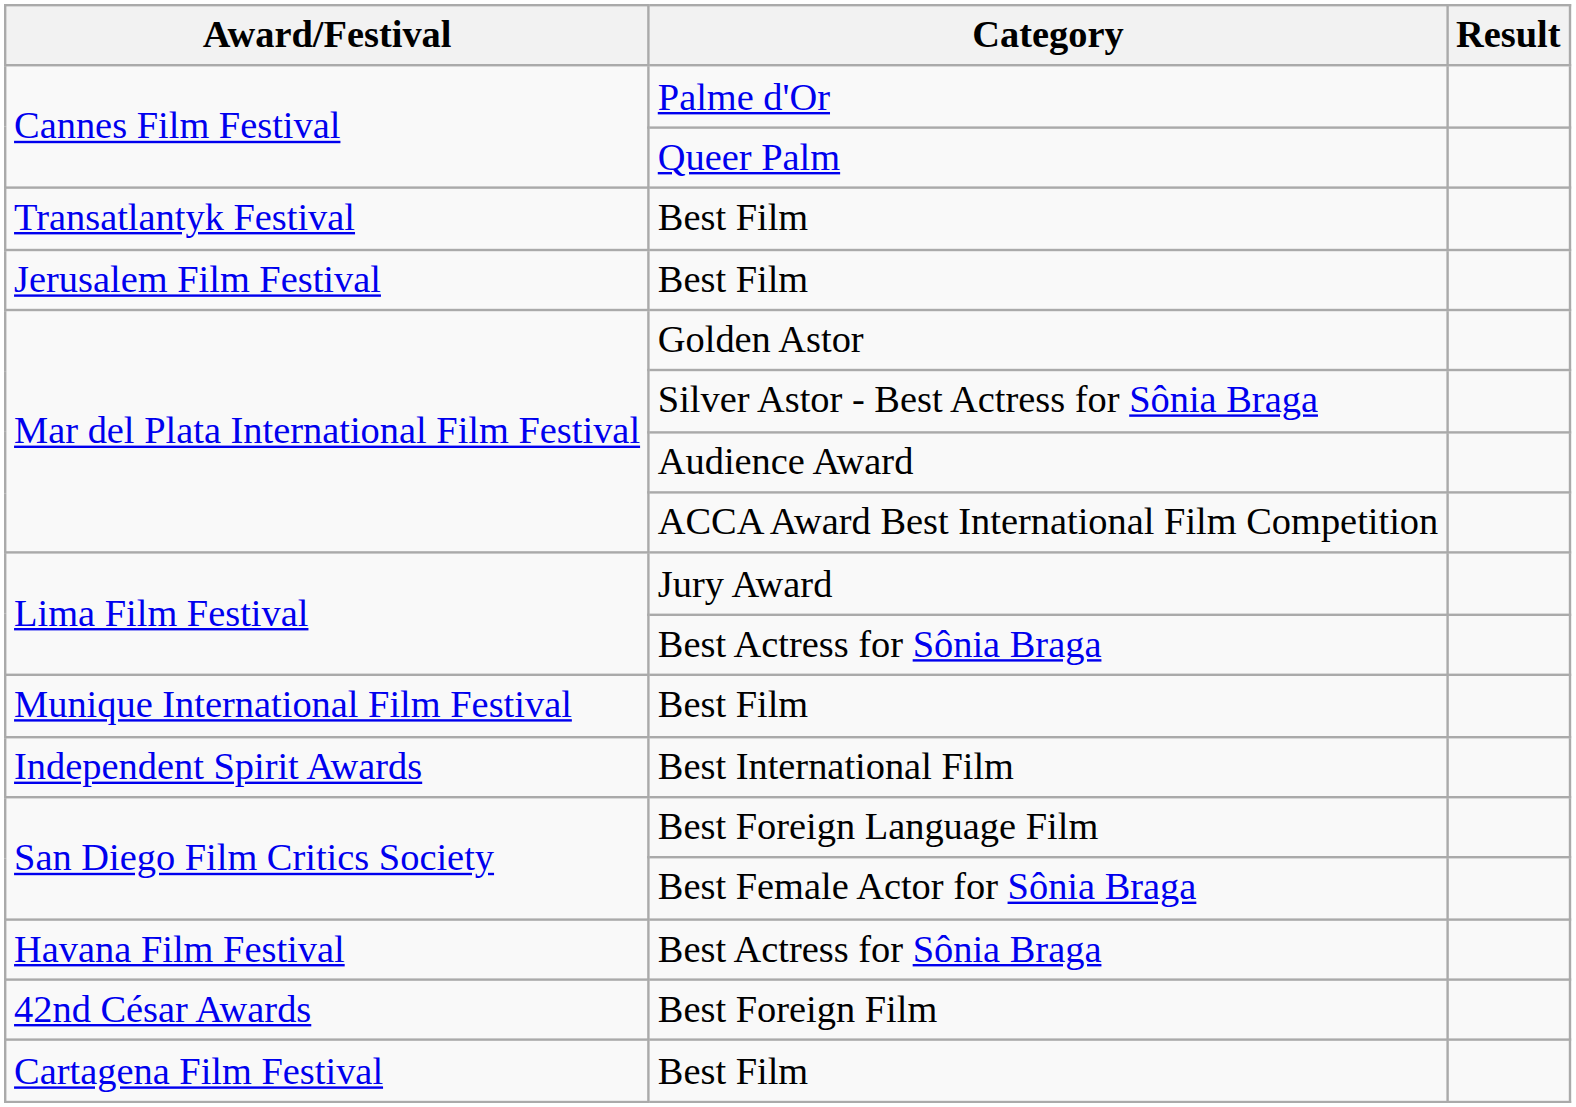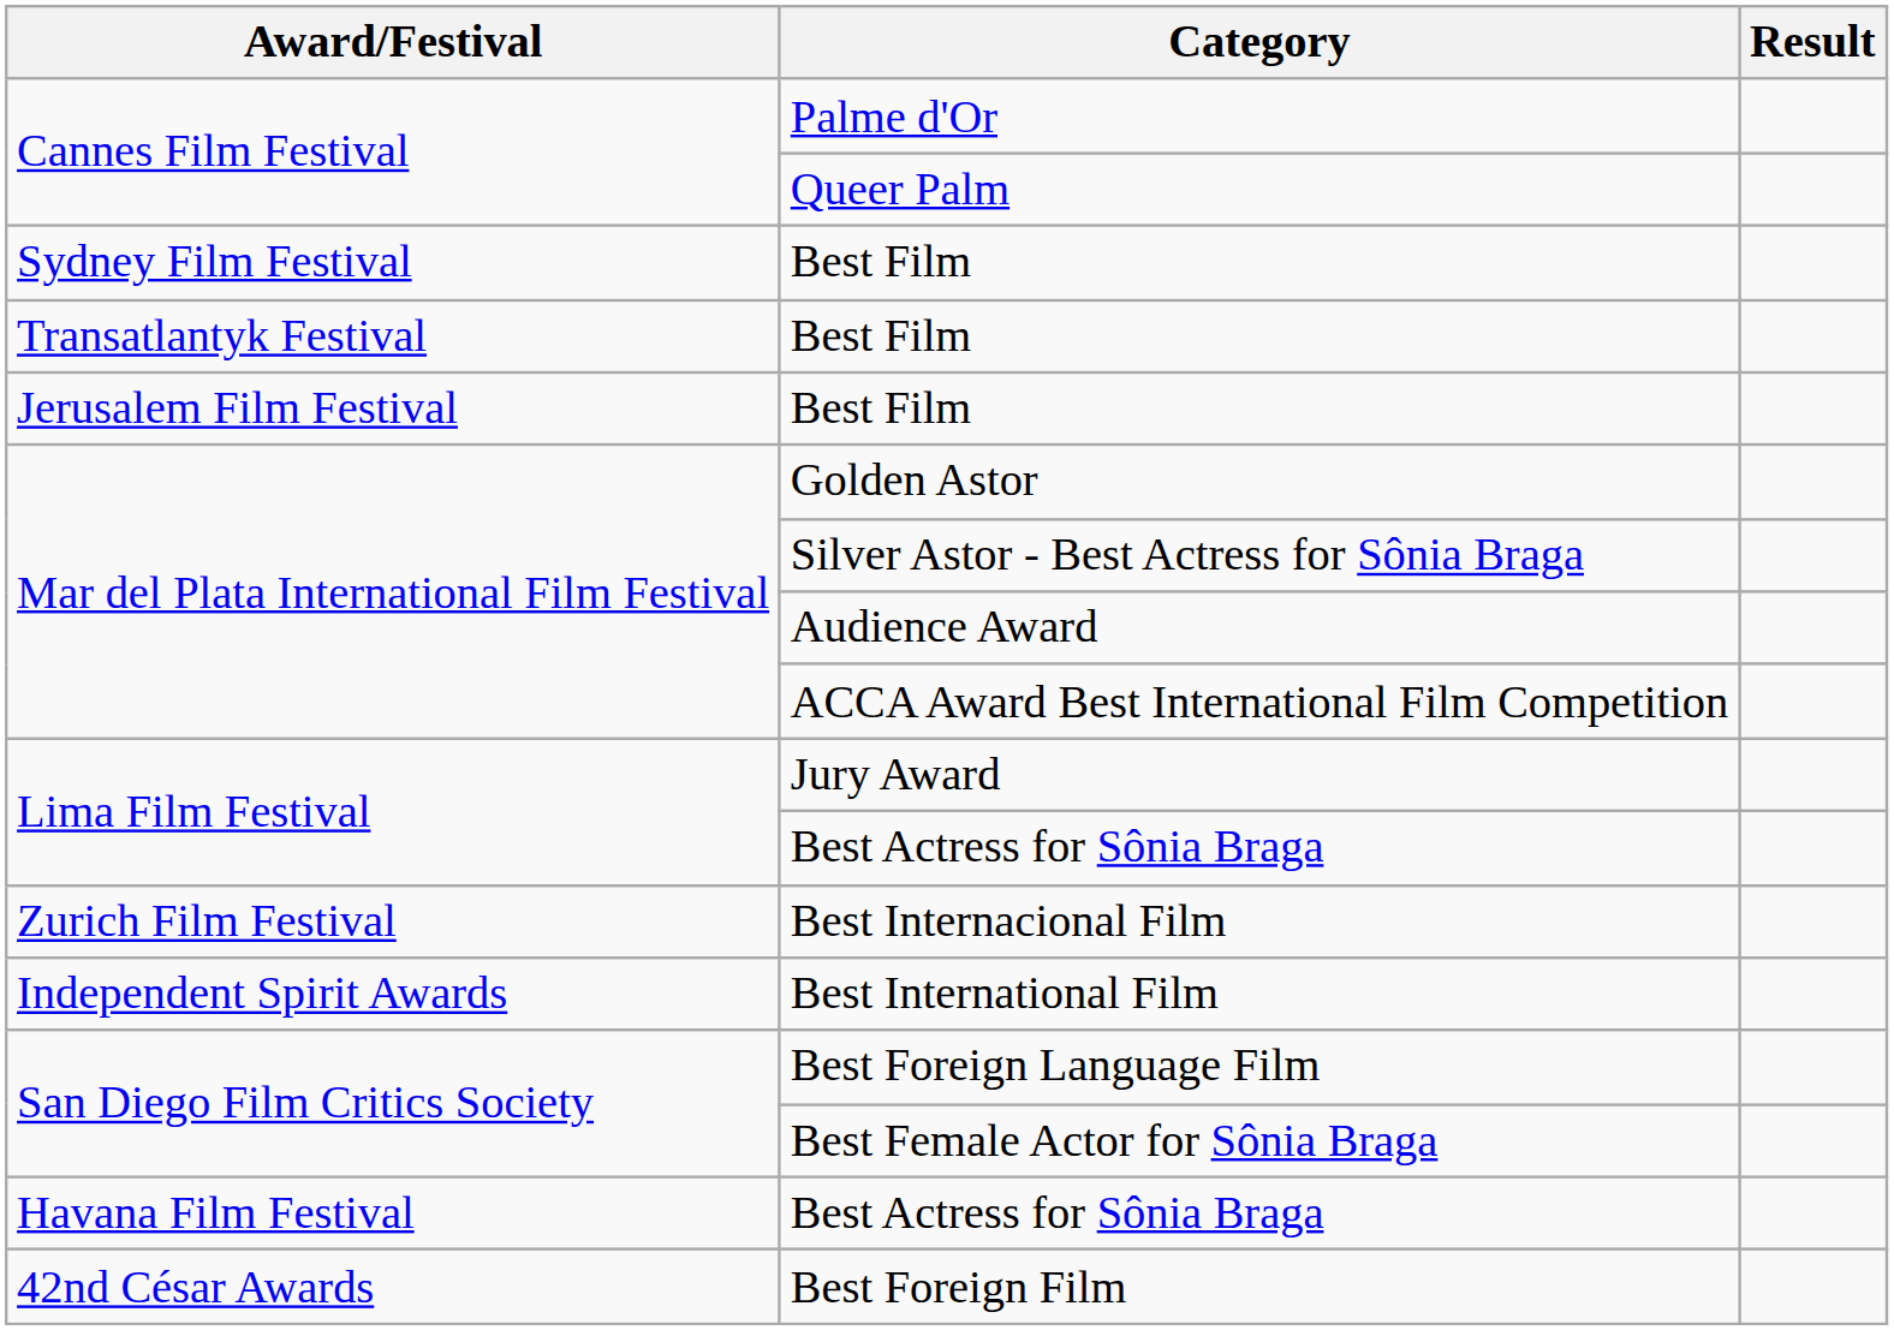+ row: Sydney Film Festival | Best Film
- row: Munique International Film Festival | Best Film
+ row: Zurich Film Festival | Best Internacional Film
- row: Cartagena Film Festival | Best Film
